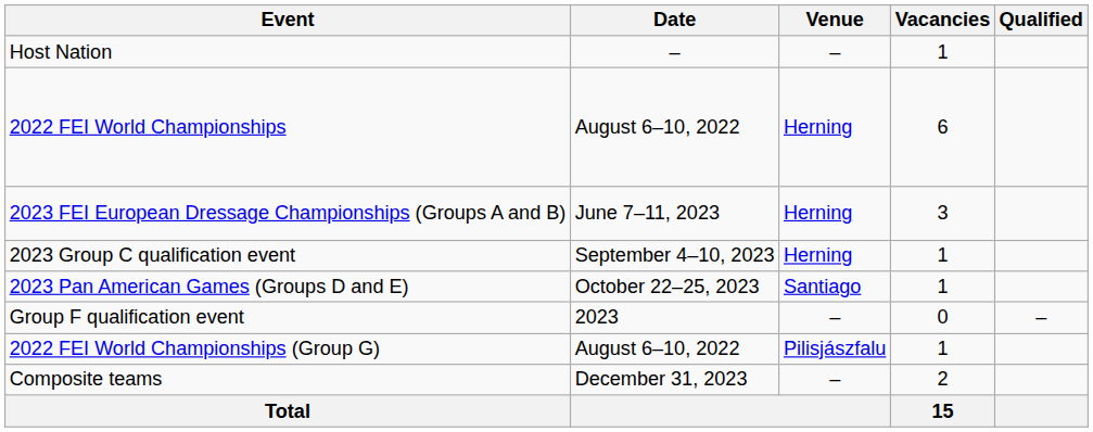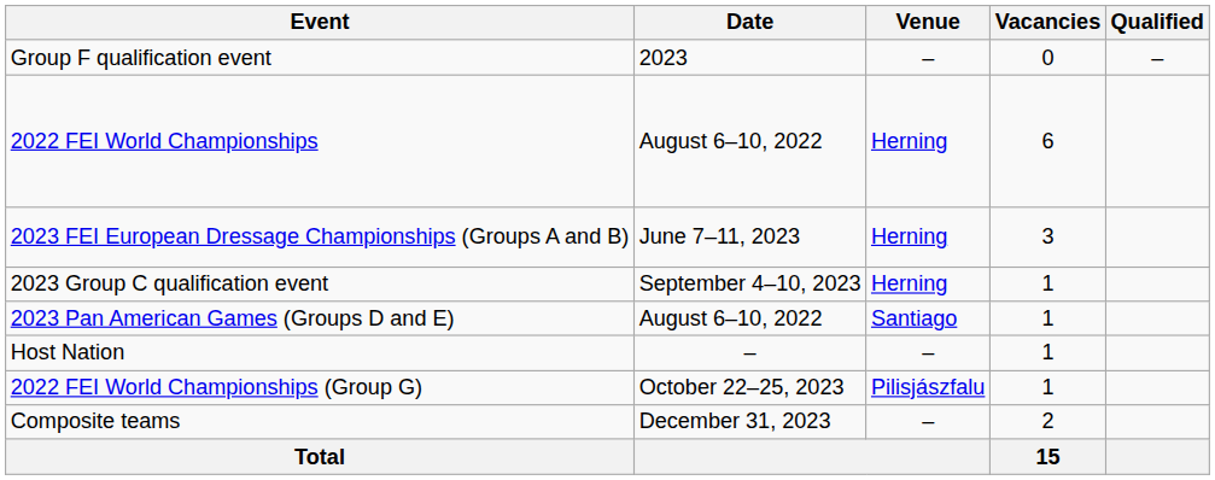rows swapped: Host Nation <-> Group F qualification event
2023 Pan American Games (Groups D and E) | Date: October 22–25, 2023 -> August 6–10, 2022
2022 FEI World Championships (Group G) | Date: August 6–10, 2022 -> October 22–25, 2023
